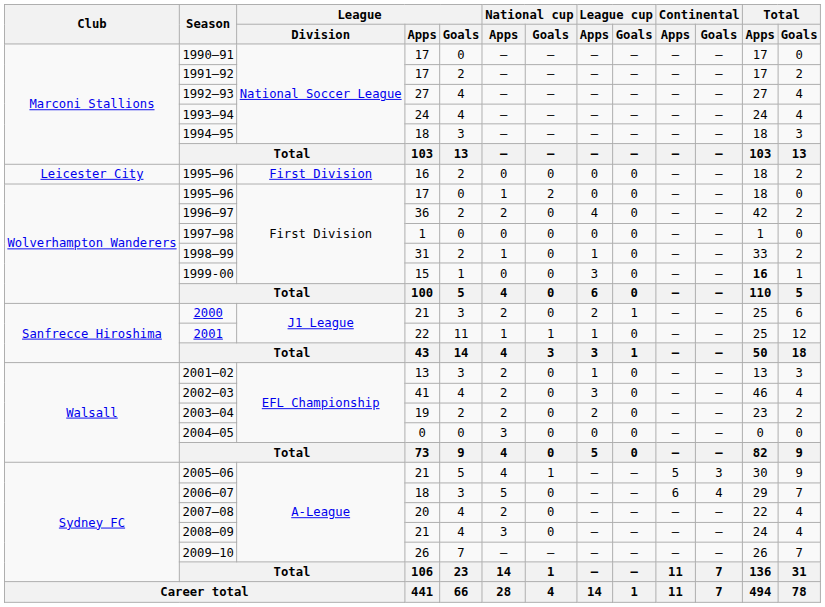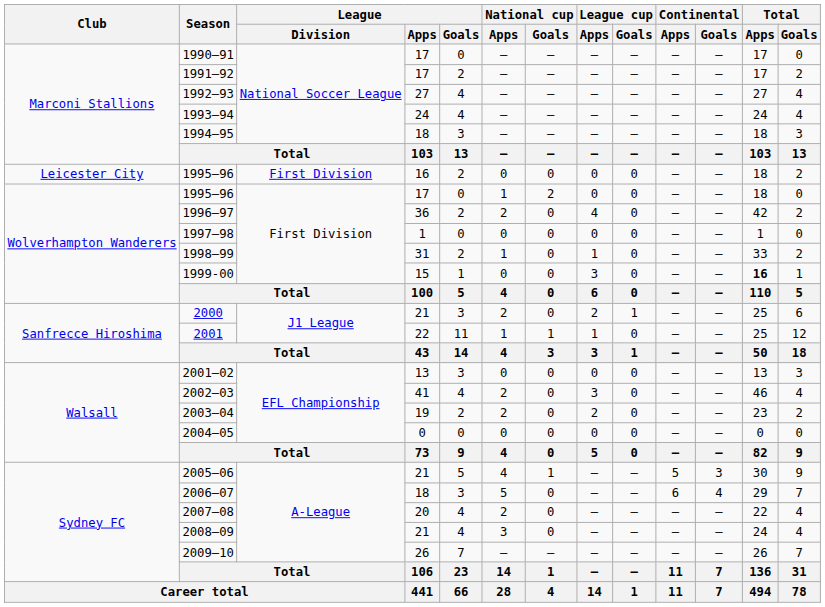2001–02 | National cup / Apps: 2 -> 0
2001–02 | League cup / Apps: 1 -> 0
2004–05 | National cup / Apps: 3 -> 0
